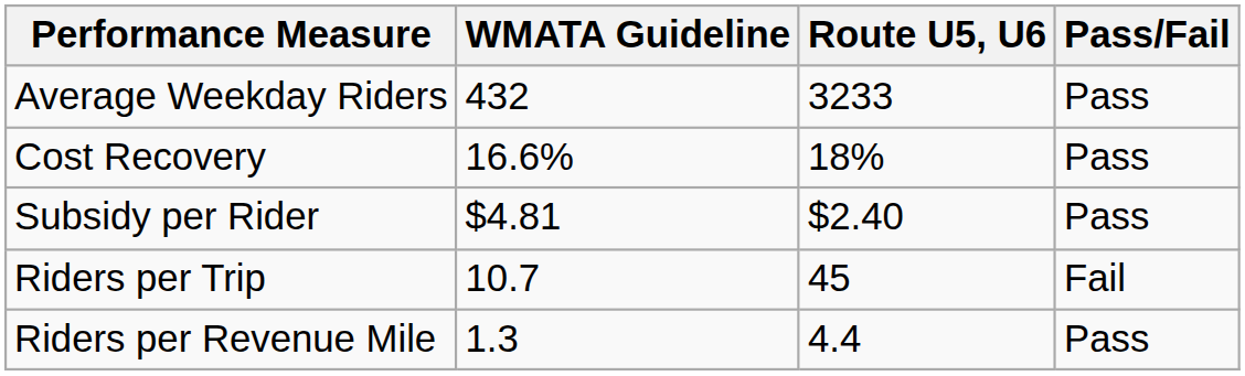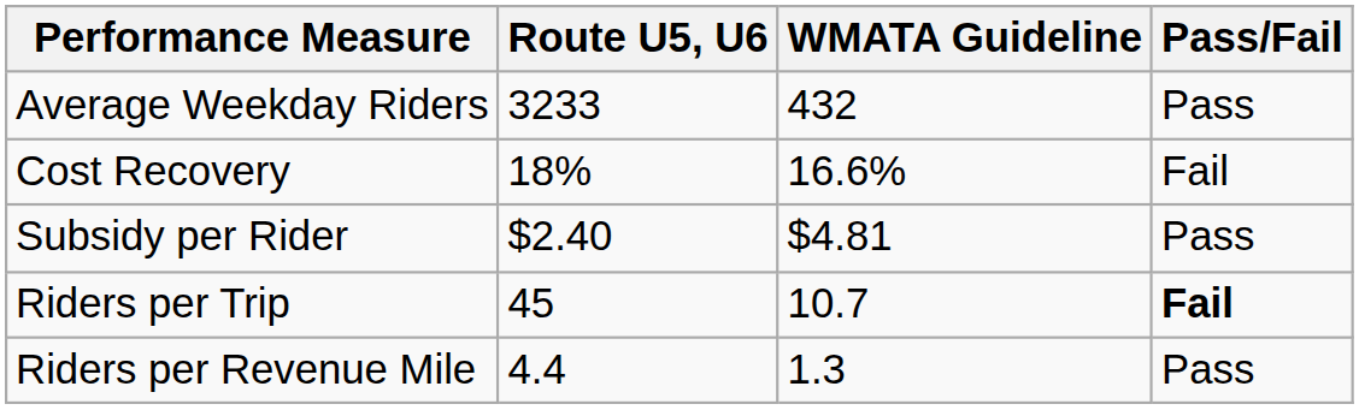columns swapped: Route U5, U6 <-> WMATA Guideline
Cost Recovery | Pass/Fail: Pass -> Fail
Riders per Trip | Pass/Fail: normal -> bold
